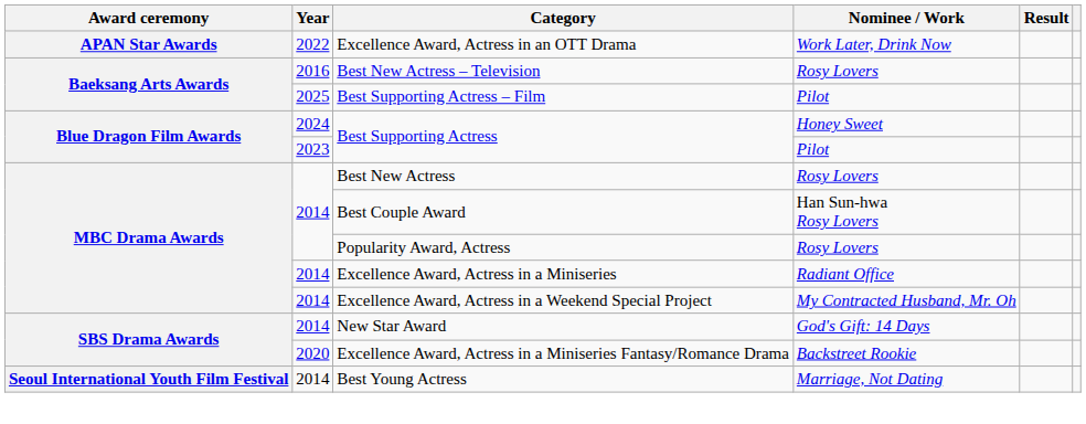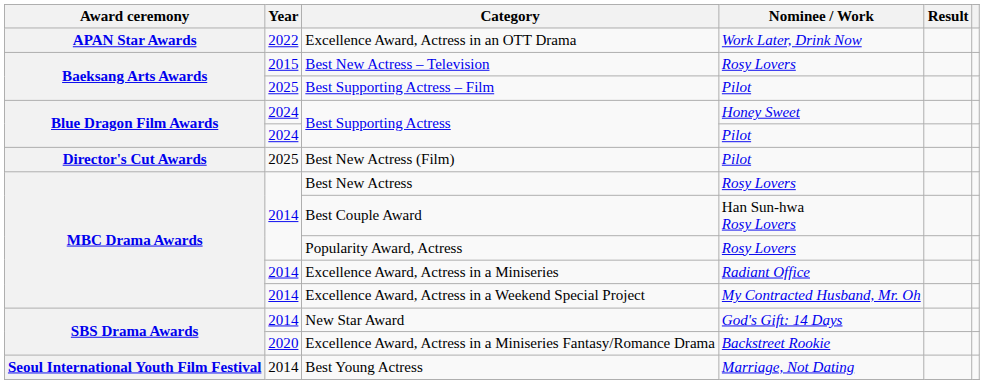Best New Actress – Television | Year: 2016 -> 2015
Best Supporting Actress / Pilot | Year: 2023 -> 2024
+ row: Director's Cut Awards | 2025 | Best New Actress (Film) | Pilot
